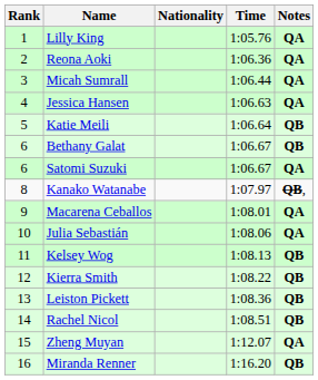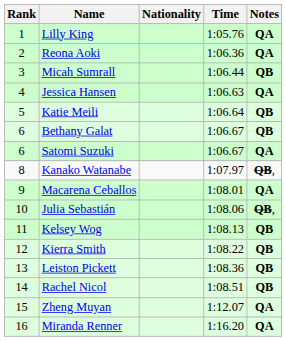Micah Sumrall | Notes: QA -> QB
Julia Sebastián | Notes: QA -> QB,
Miranda Renner | Notes: QB -> QA
